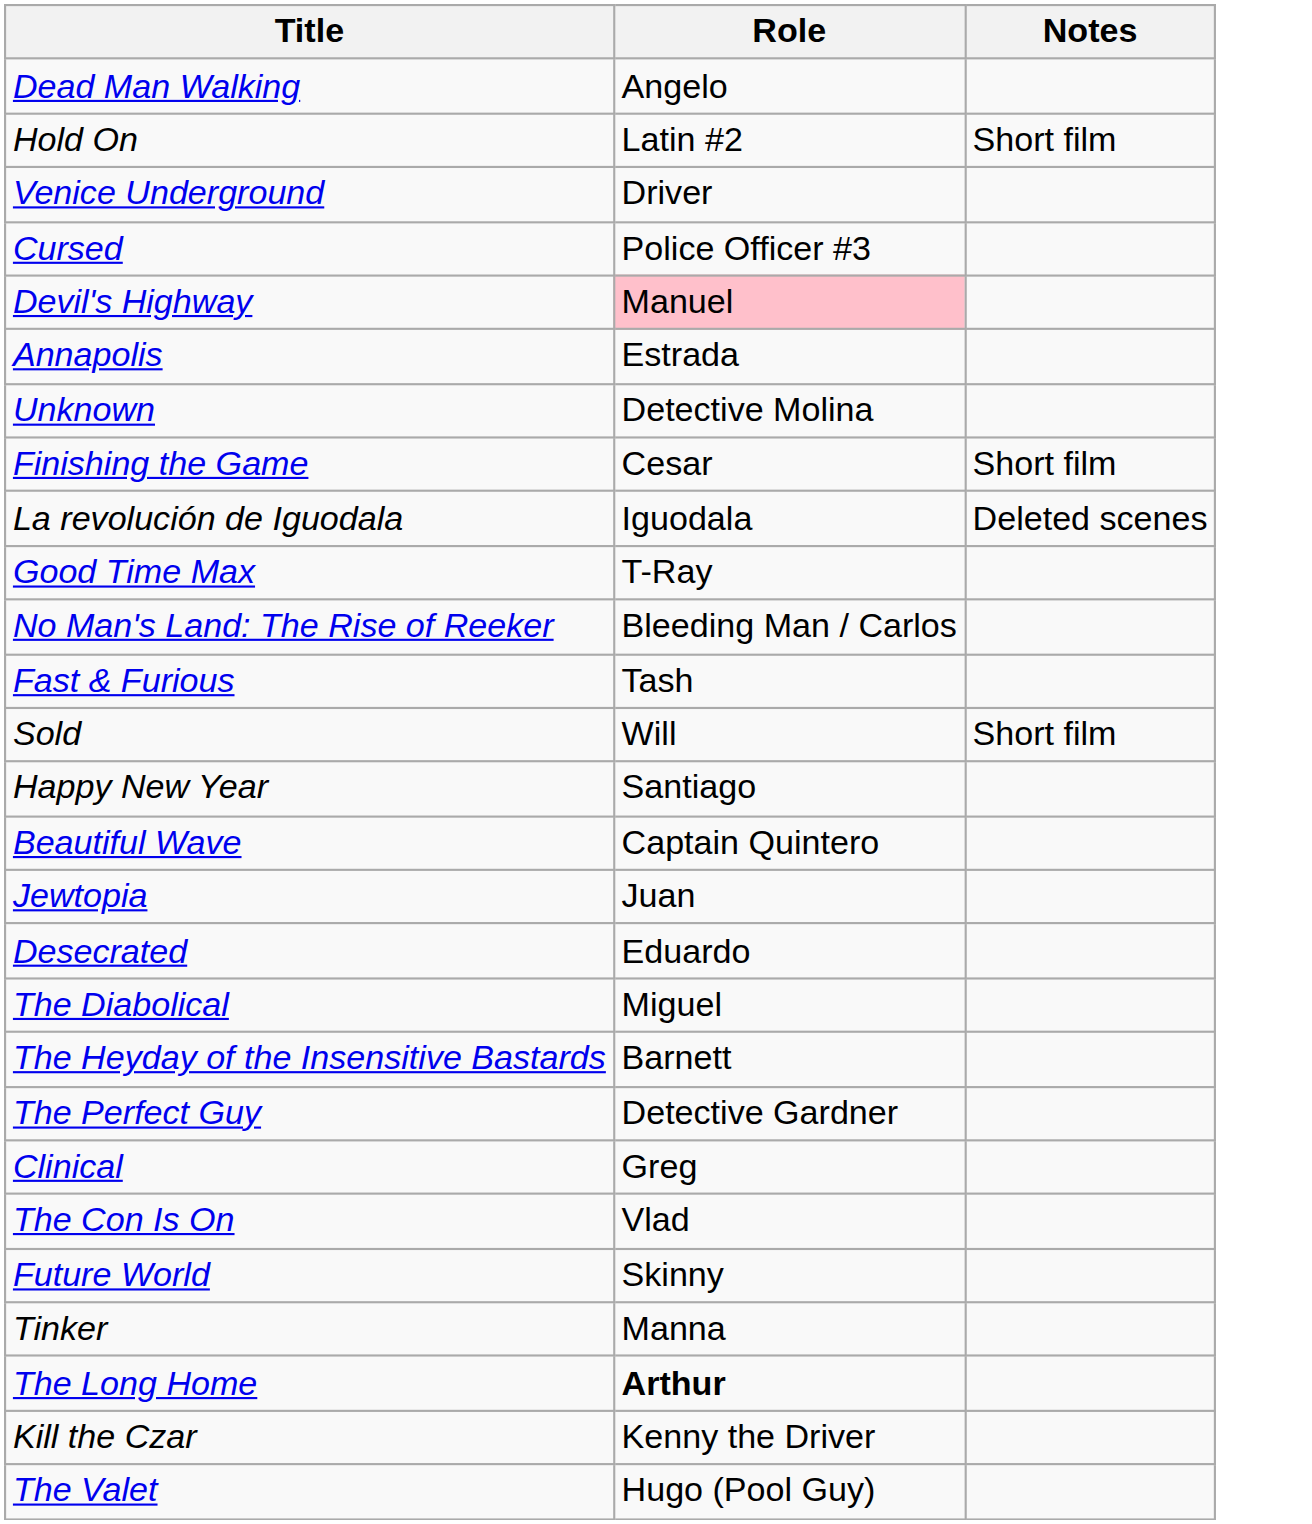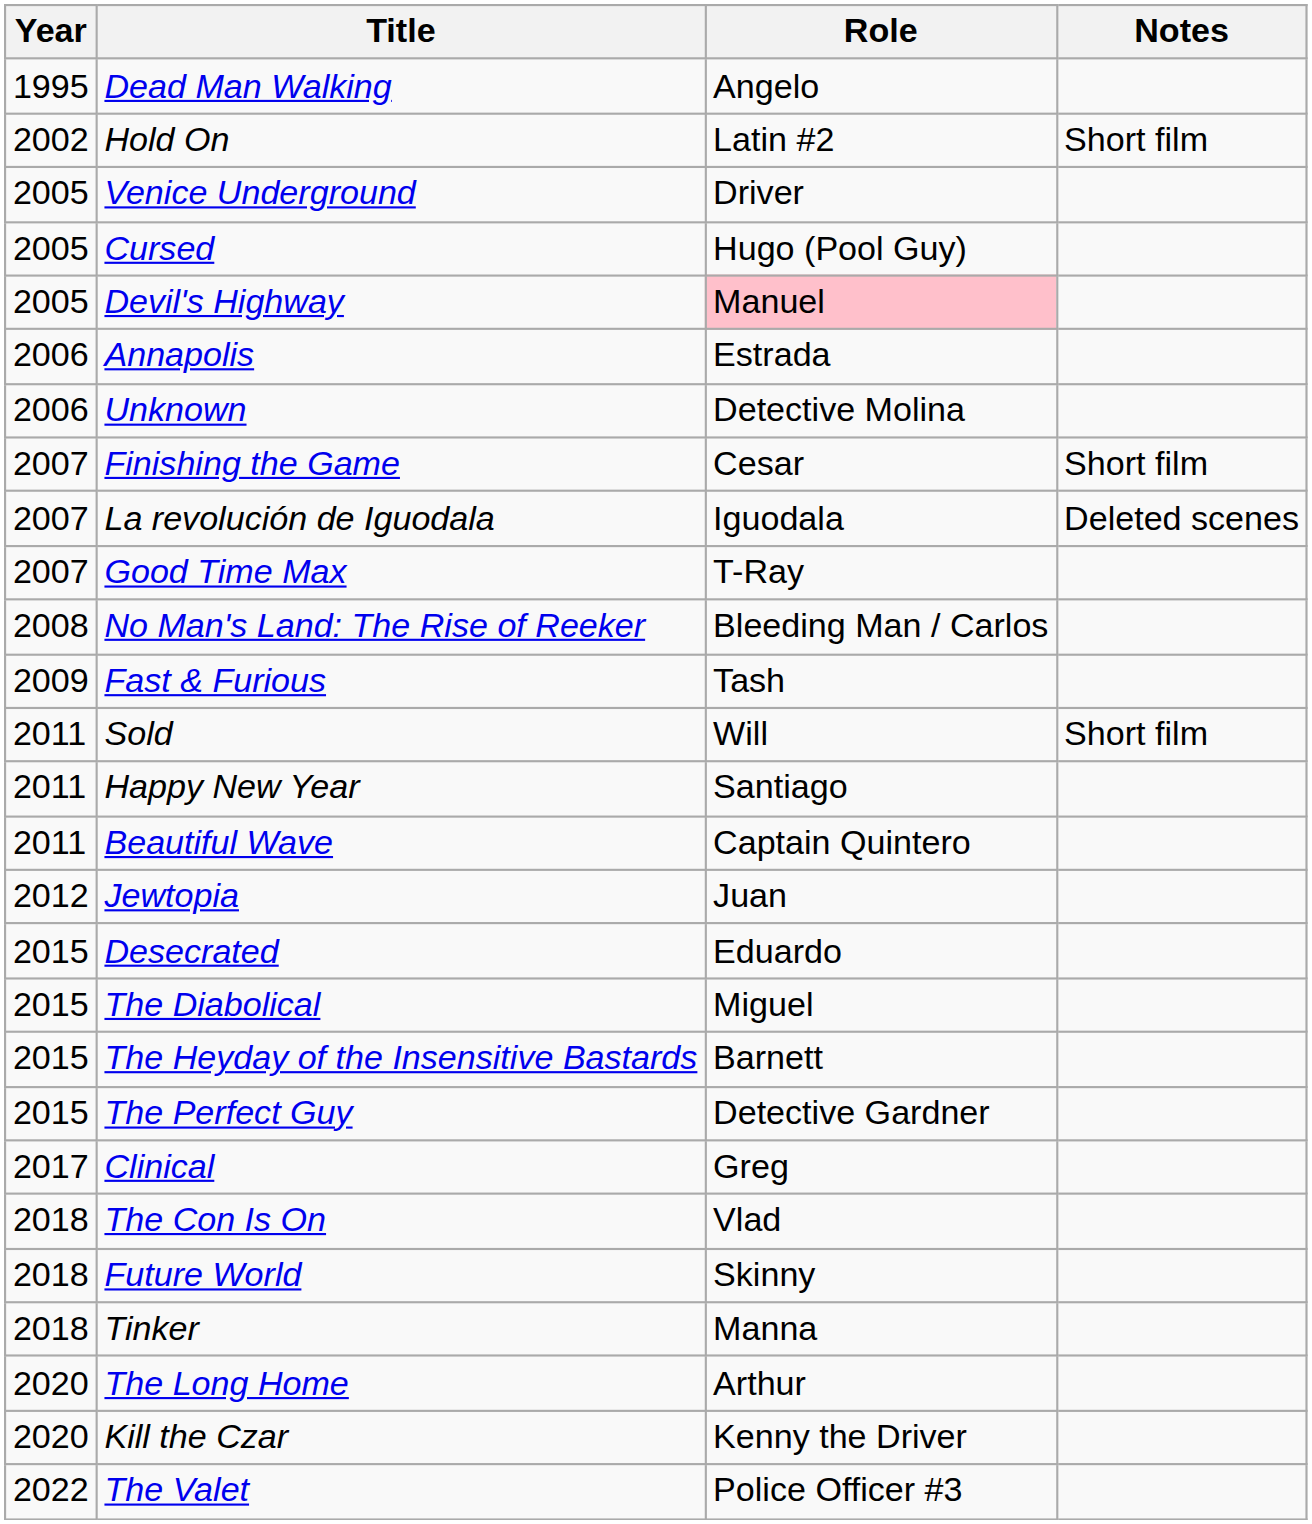+ column: Year | 1995 | 2002 | 2005 | 2005 | 2005 | 2006 | 2006 | 2007 | 2007 | 2007 | 2008 | 2009 | 2011 | 2011 | 2011 | 2012 | 2015 | 2015 | 2015 | 2015 | 2017 | 2018 | 2018 | 2018 | 2020 | 2020 | 2022
Cursed | Role: Police Officer #3 -> Hugo (Pool Guy)
The Long Home | Role: bold -> normal
The Valet | Role: Hugo (Pool Guy) -> Police Officer #3
